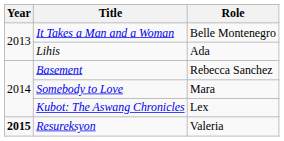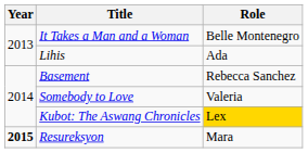Somebody to Love | Role: Mara -> Valeria
Kubot: The Aswang Chronicles | Role: no background -> gold background
Resureksyon | Role: Valeria -> Mara
